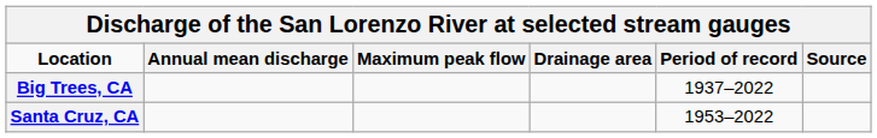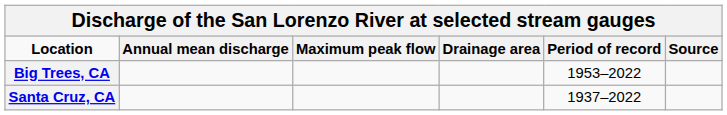Big Trees, CA | Period of record: 1937–2022 -> 1953–2022
Santa Cruz, CA | Period of record: 1953–2022 -> 1937–2022
